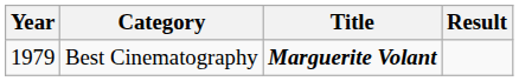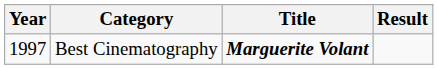Best Cinematography | Year: 1979 -> 1997
